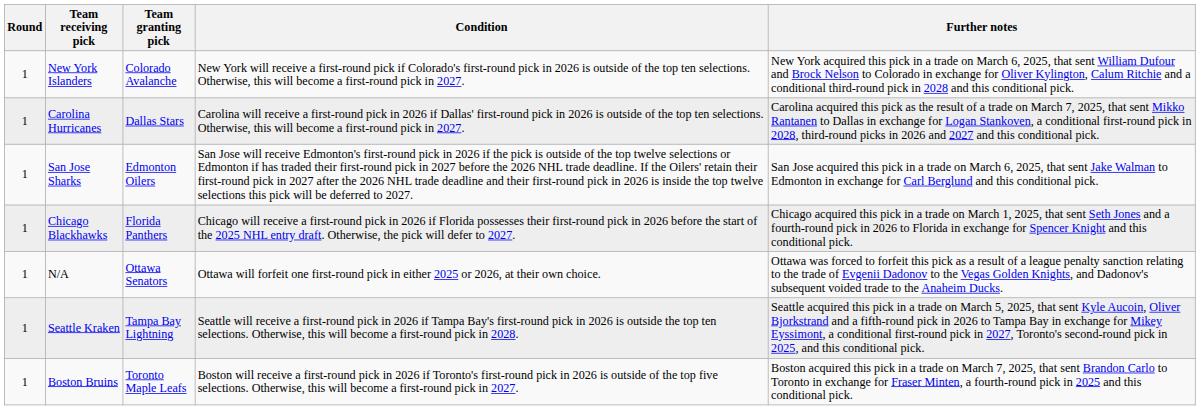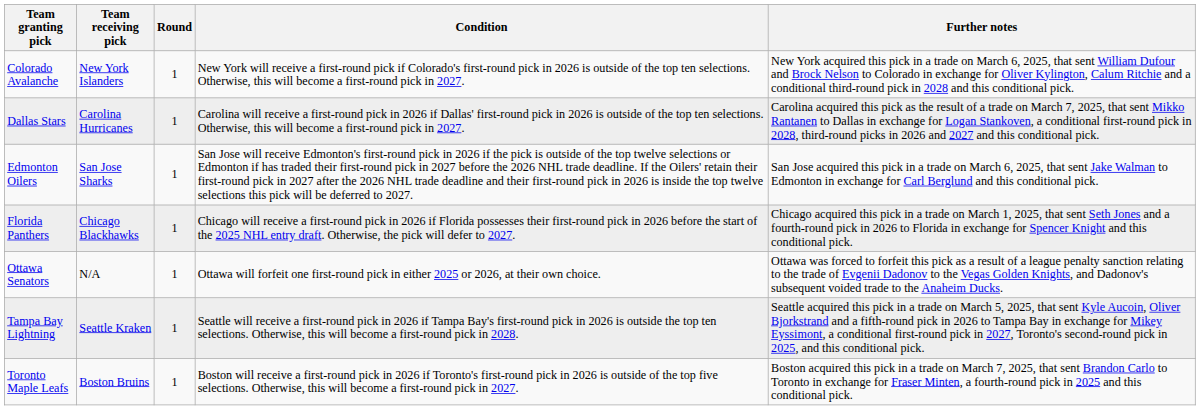columns swapped: Round <-> Team granting pick
